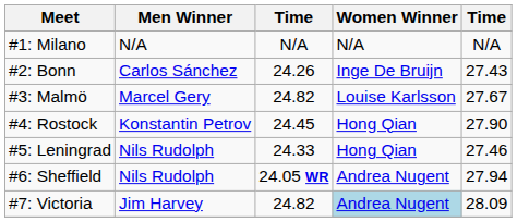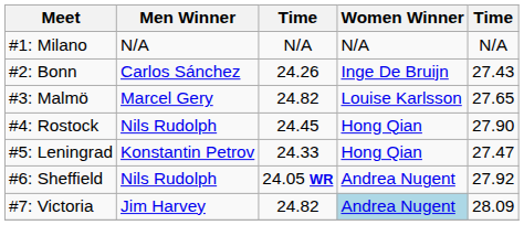#3: Malmö | column 5: 27.67 -> 27.65
#4: Rostock | Men Winner: Konstantin Petrov -> Nils Rudolph
#5: Leningrad | Men Winner: Nils Rudolph -> Konstantin Petrov
#5: Leningrad | column 5: 27.46 -> 27.47
#6: Sheffield | column 5: 27.94 -> 27.92
